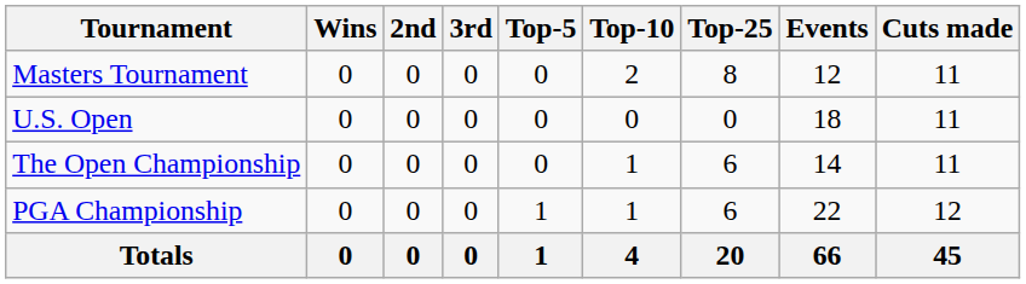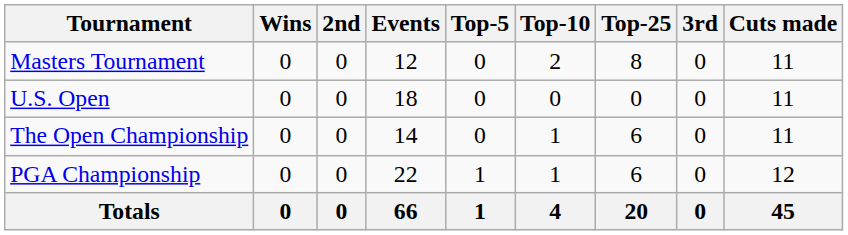columns swapped: 3rd <-> Events
